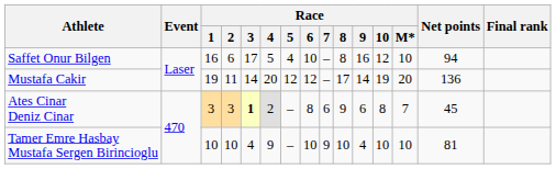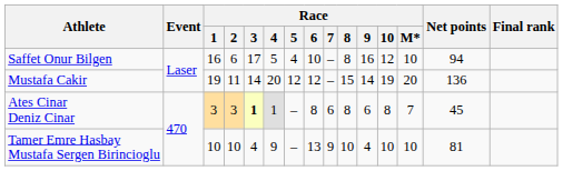Mustafa Cakir | Race / 8: 17 -> 15
Ates Cinar Deniz Cinar | Race / 4: 2 -> 1
Ates Cinar Deniz Cinar | Race / 8: 9 -> 8
Tamer Emre Hasbay Mustafa Sergen Birincioglu | Race / 6: 10 -> 13
